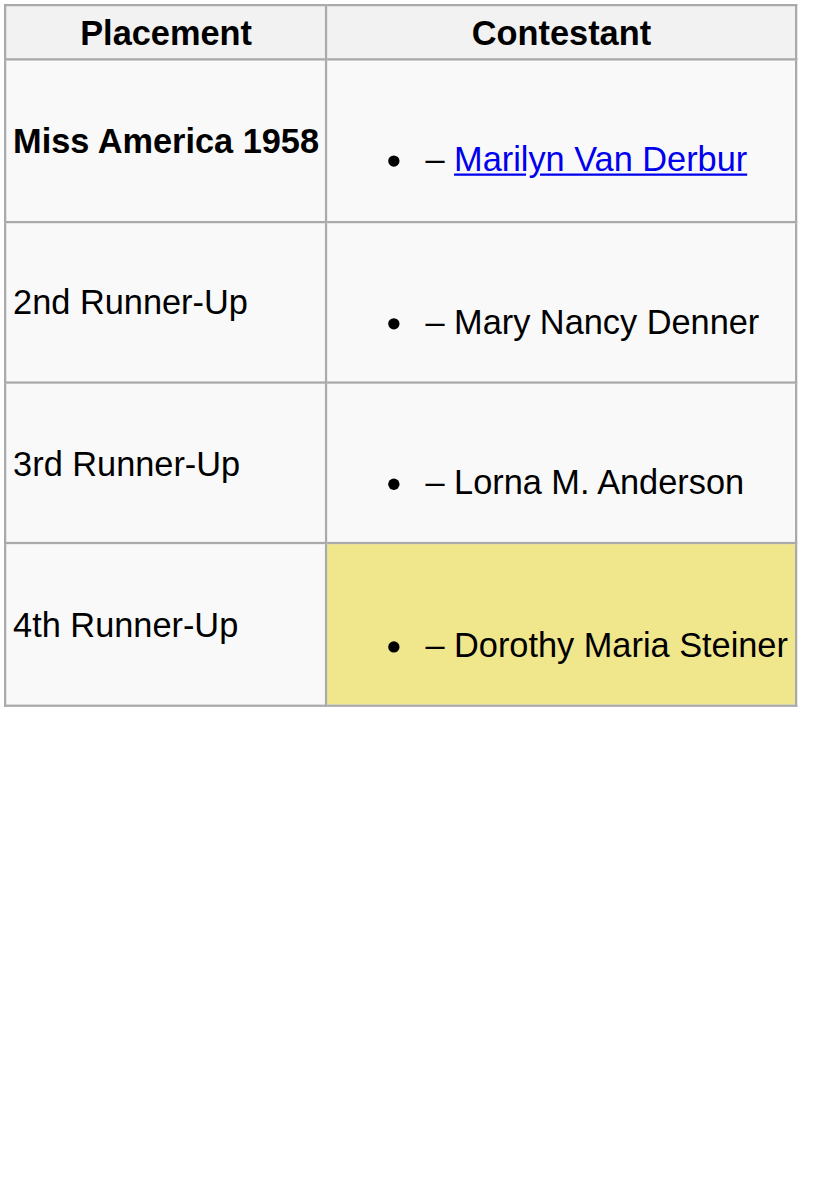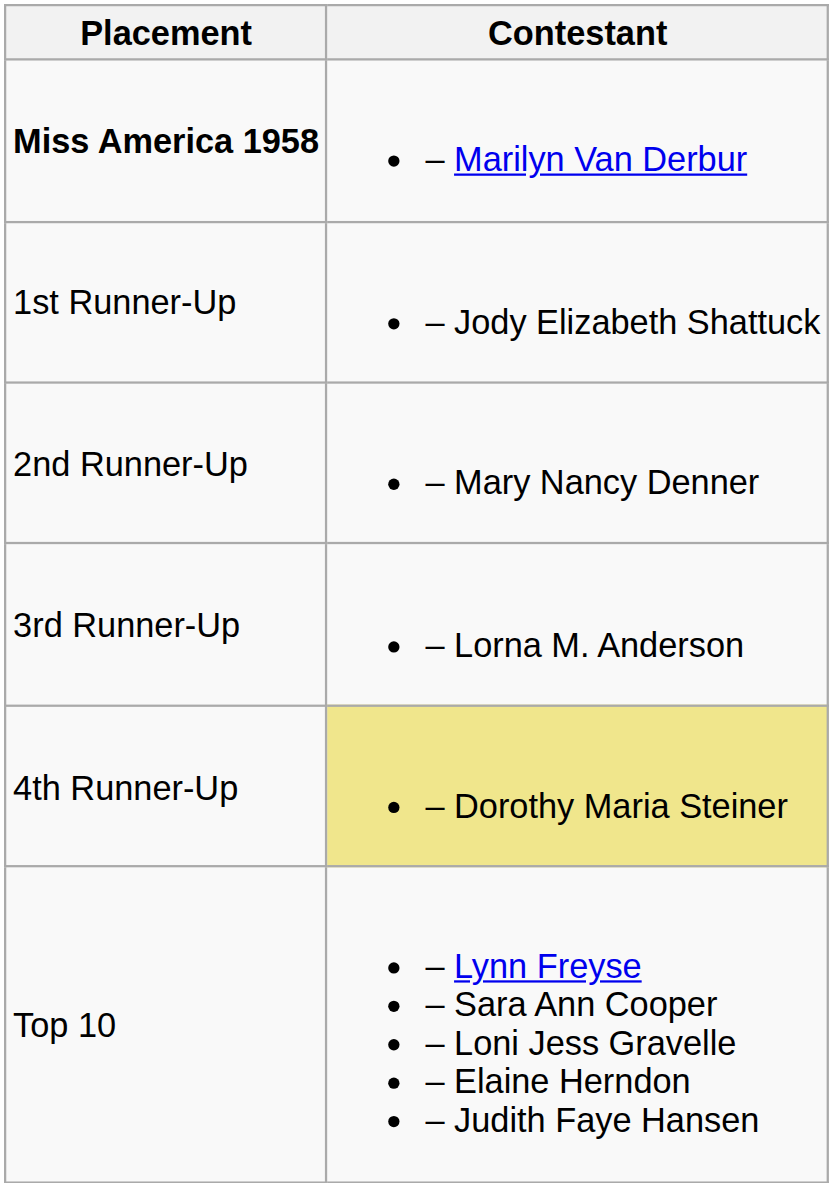+ row: 1st Runner-Up | – Jody Elizabeth Shattuck
+ row: Top 10 | – Lynn Freyse – Sara Ann Cooper – Loni Jess Gravelle – Elaine Herndon – Judith Faye Hansen
